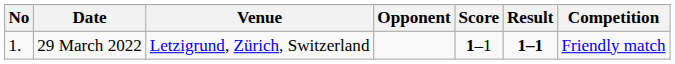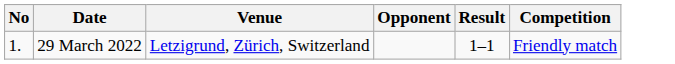- column: Score | 1–1
29 March 2022 | Result: bold -> normal
